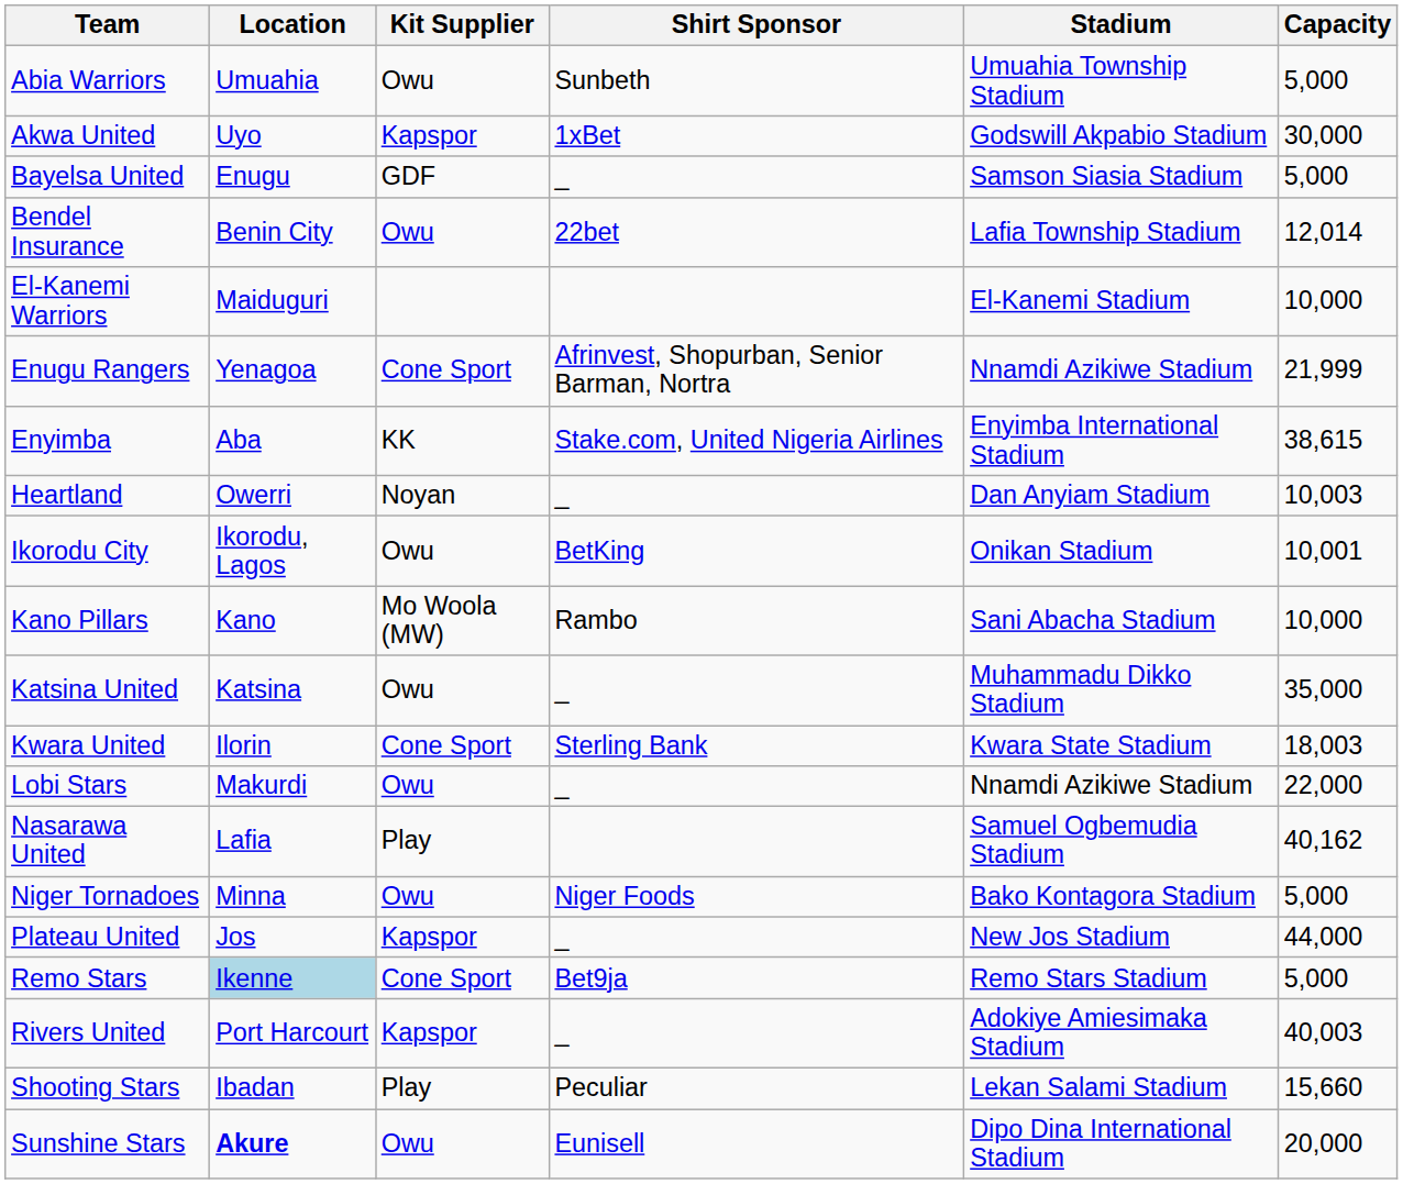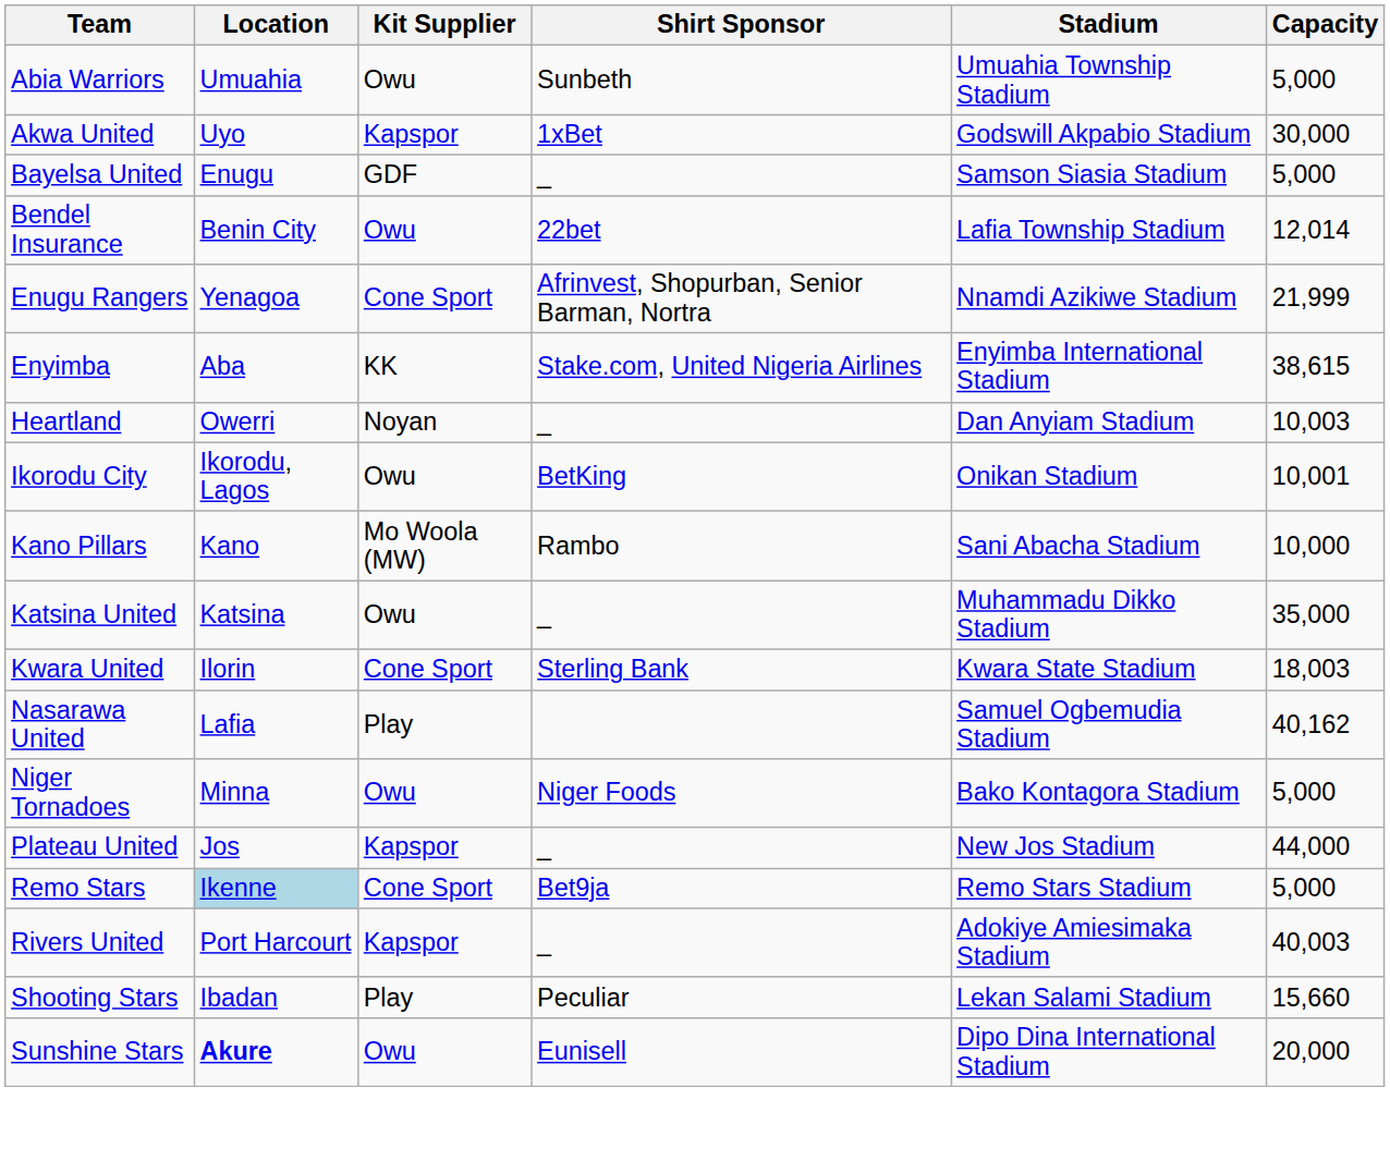- row: El-Kanemi Warriors | Maiduguri | El-Kanemi Stadium | 10,000
- row: Lobi Stars | Makurdi | Owu | _ | Nnamdi Azikiwe Stadium | 22,000
